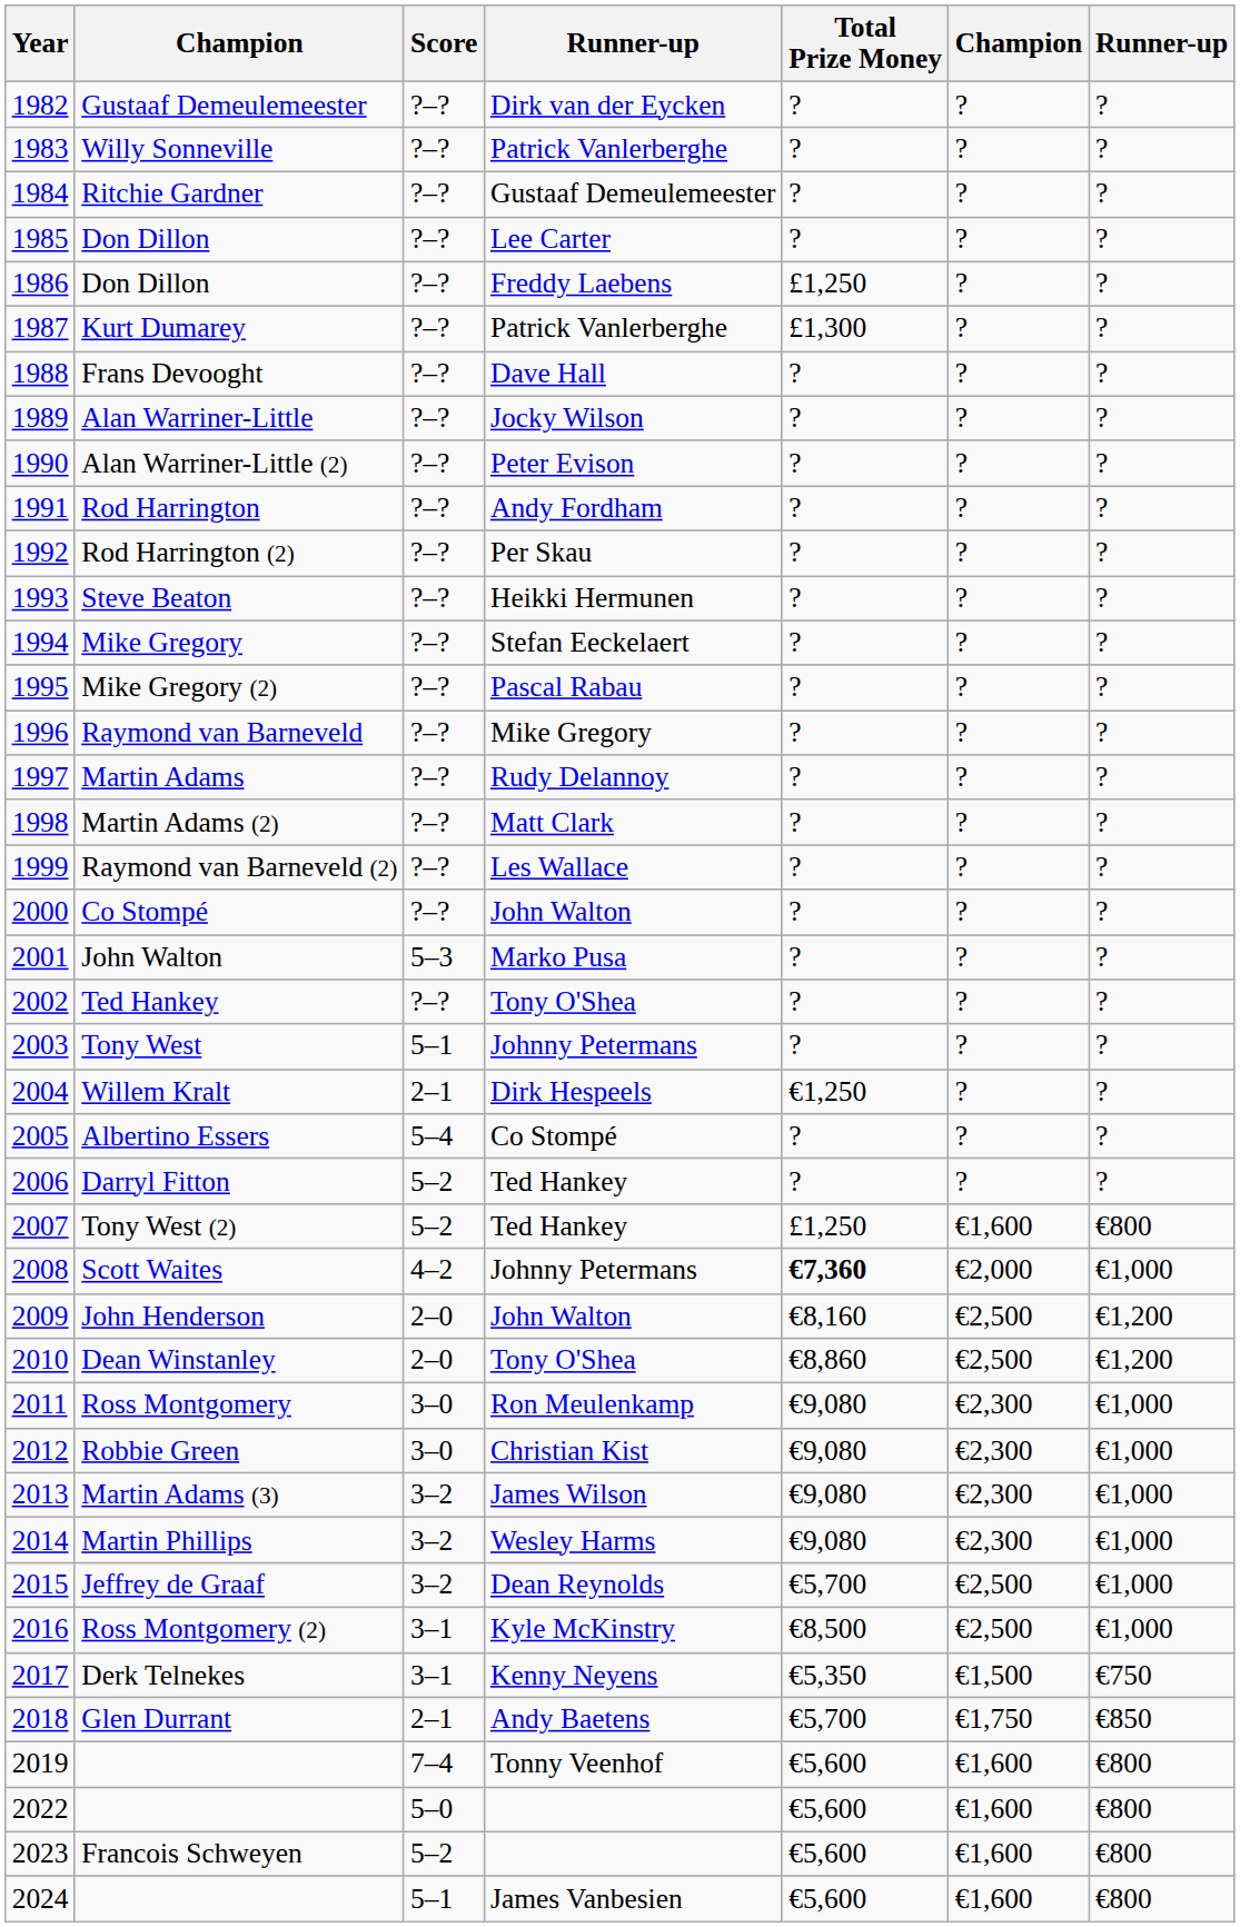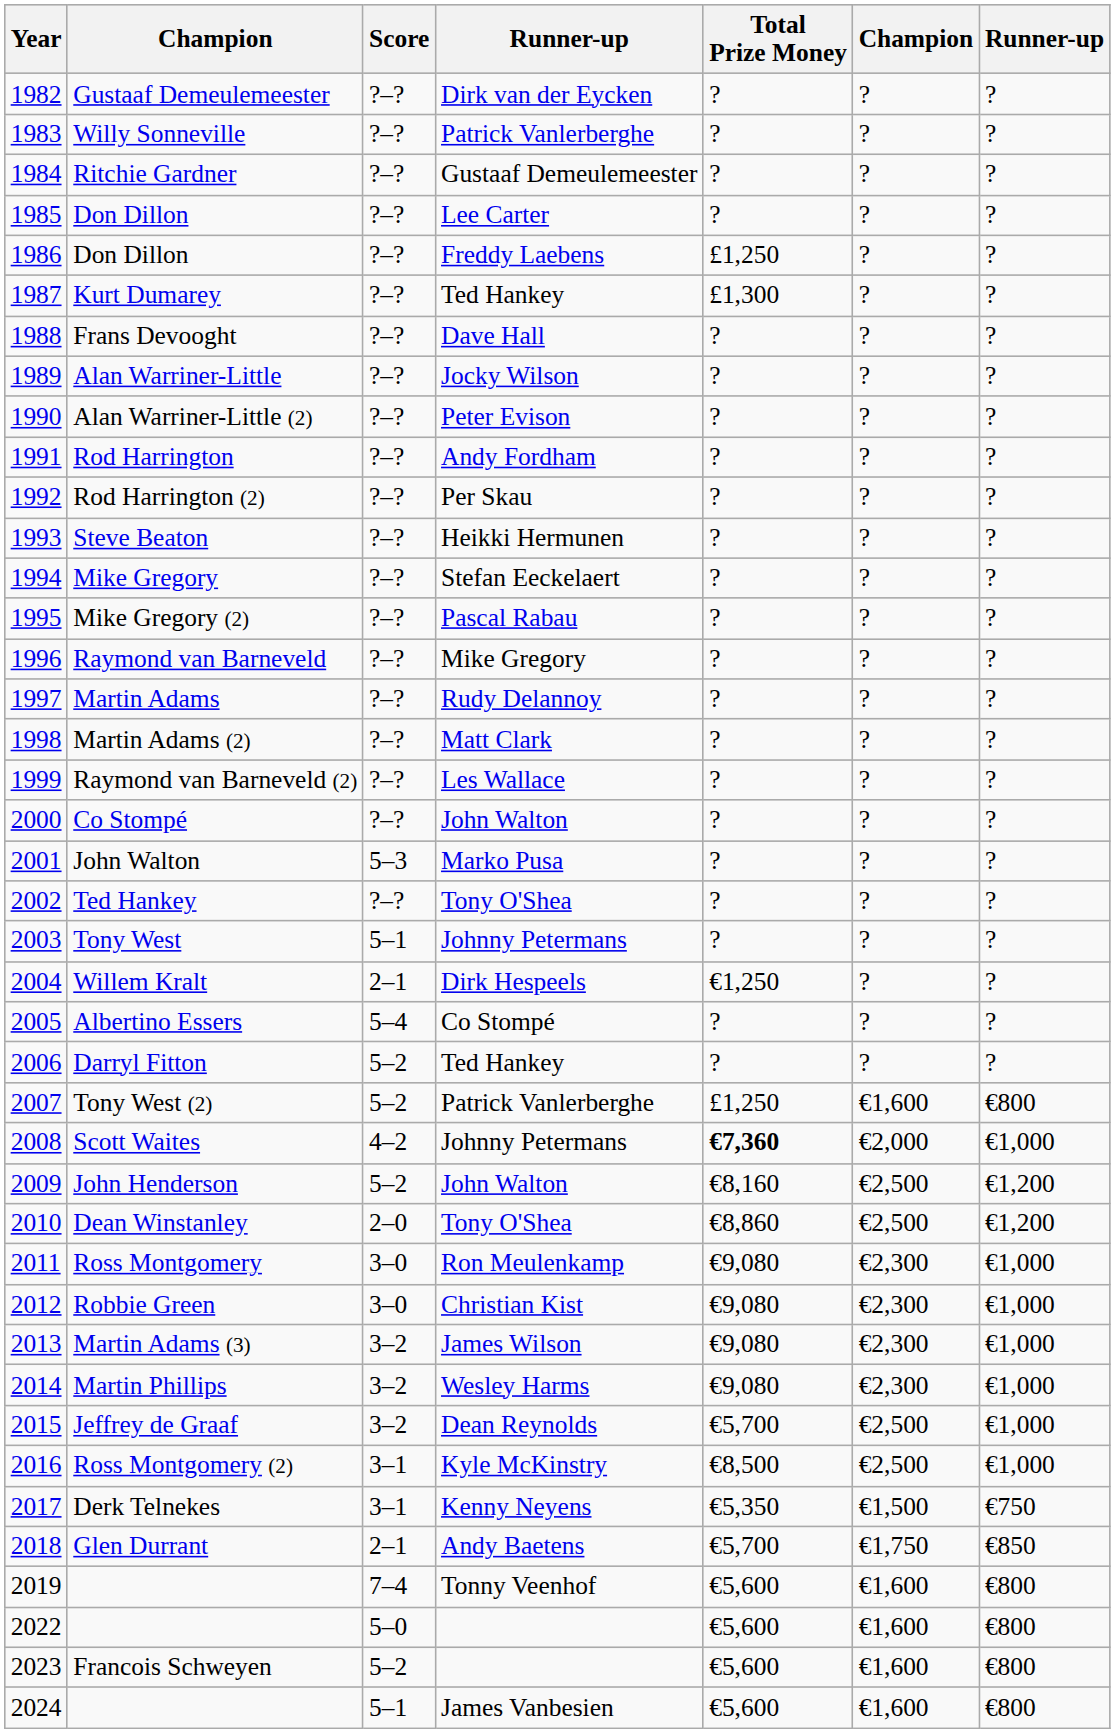Kurt Dumarey | column 4: Patrick Vanlerberghe -> Ted Hankey
Tony West (2) | column 4: Ted Hankey -> Patrick Vanlerberghe
John Henderson | Score: 2–0 -> 5–2
